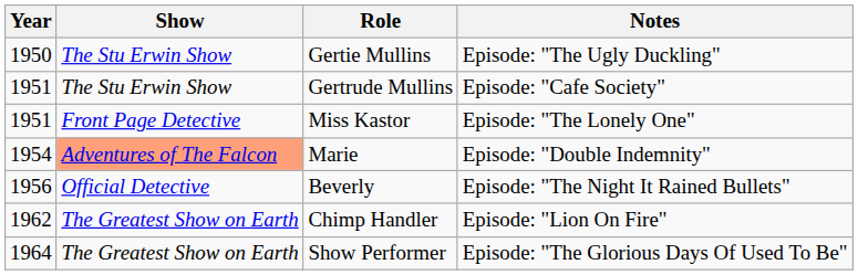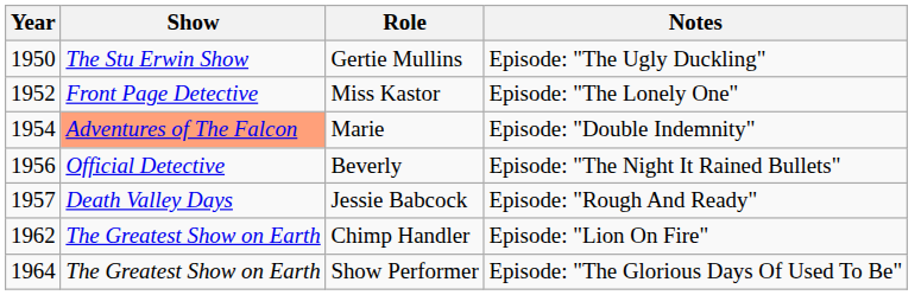- row: 1951 | The Stu Erwin Show | Gertrude Mullins | Episode: "Cafe Society"
Miss Kastor | Year: 1951 -> 1952
+ row: 1957 | Death Valley Days | Jessie Babcock | Episode: "Rough And Ready"
